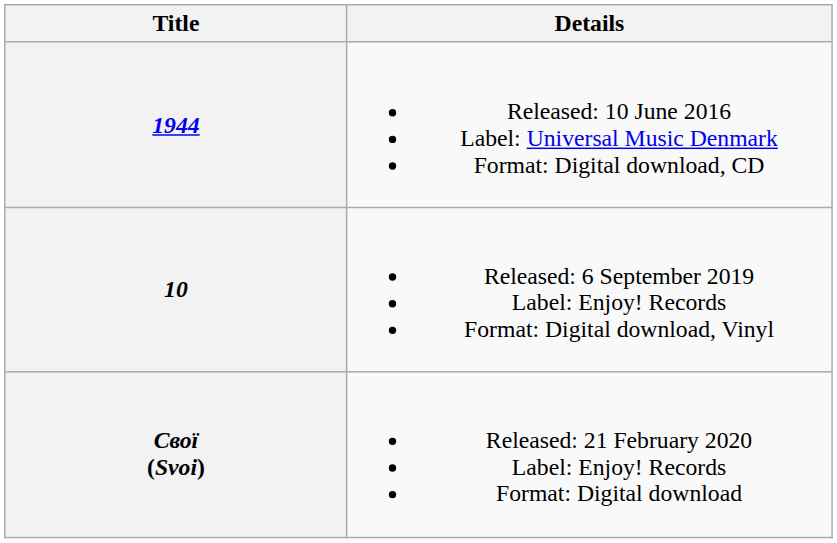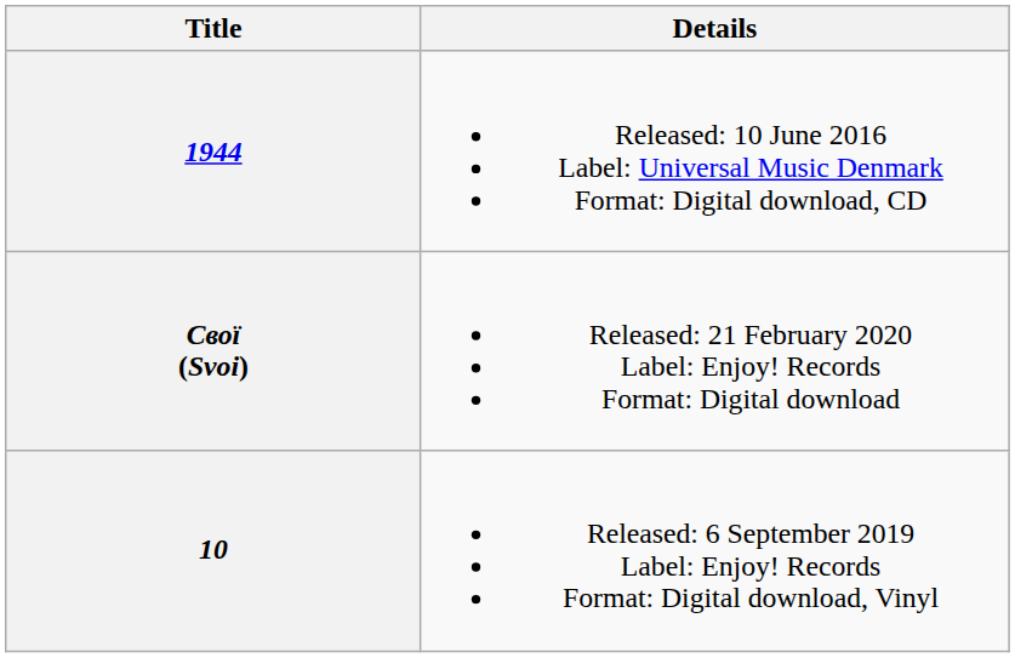rows swapped: 10 <-> Свої (Svoi)
